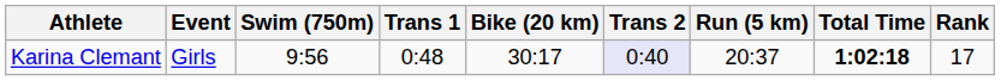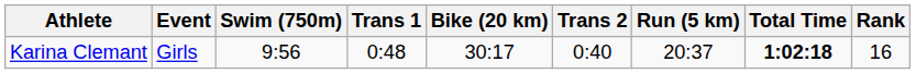Karina Clemant | Trans 2: lavender background -> no background
Karina Clemant | Rank: 17 -> 16
